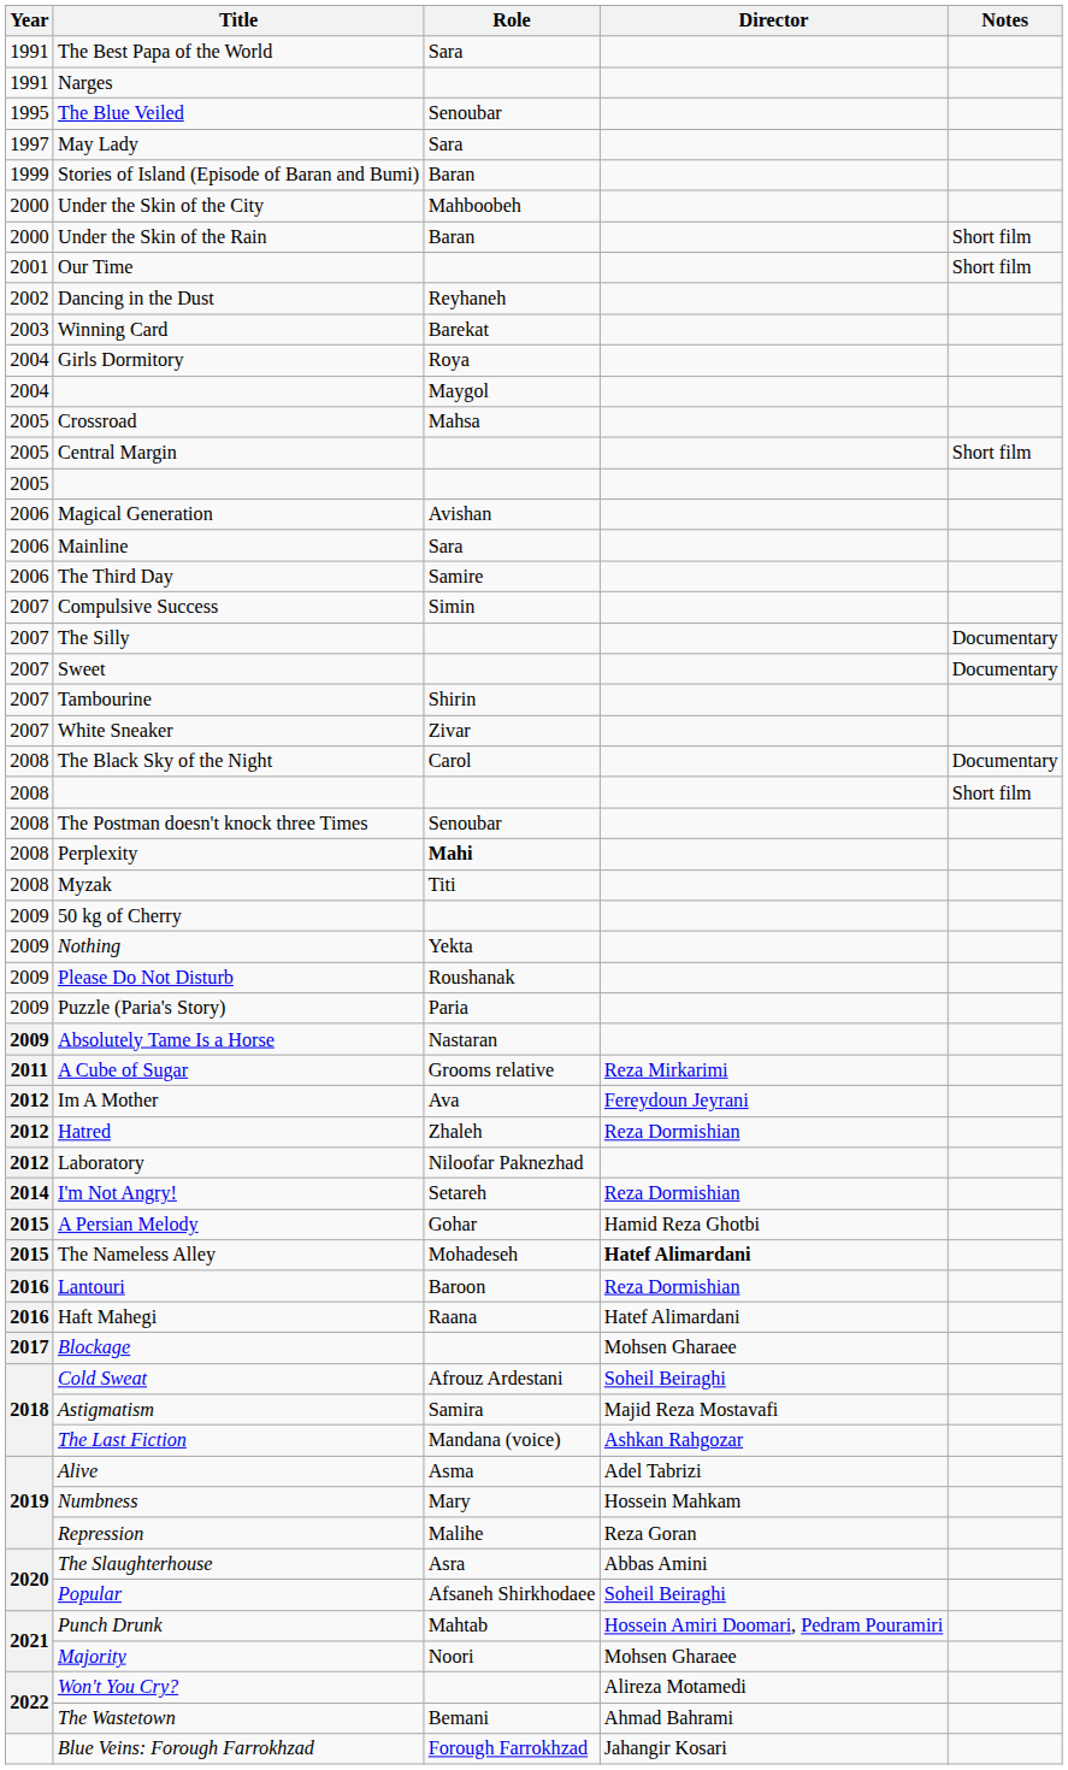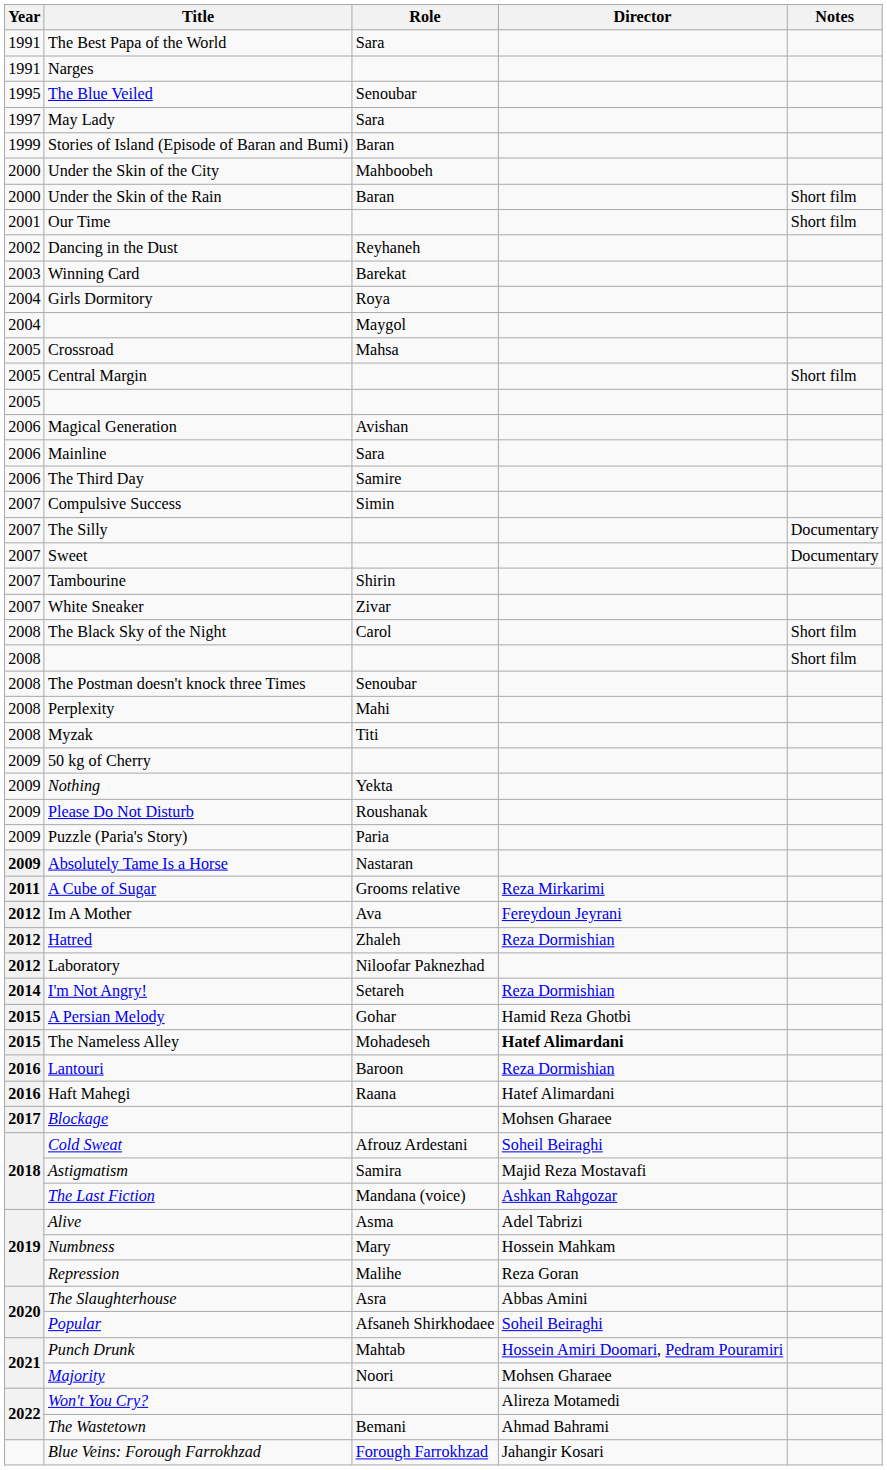The Black Sky of the Night | Notes: Documentary -> Short film
Perplexity | Role: bold -> normal
